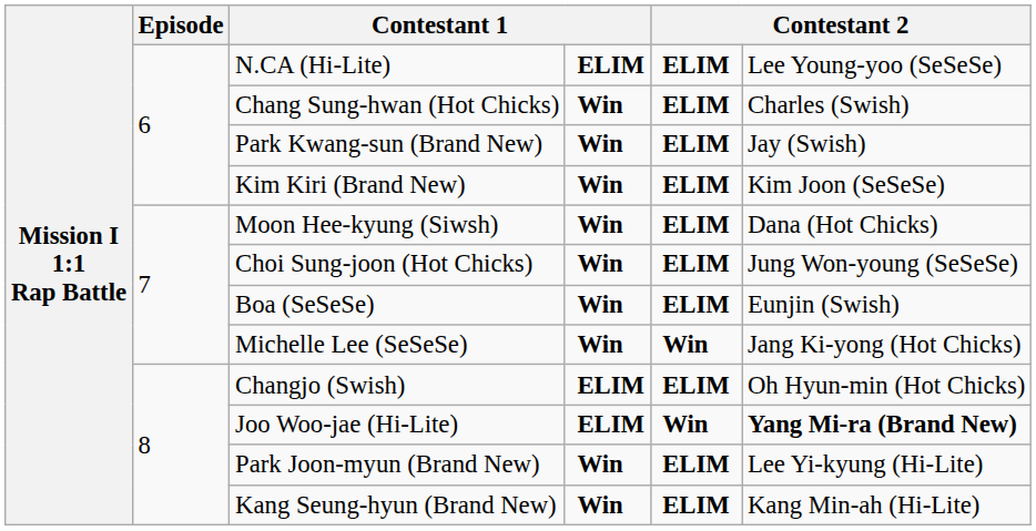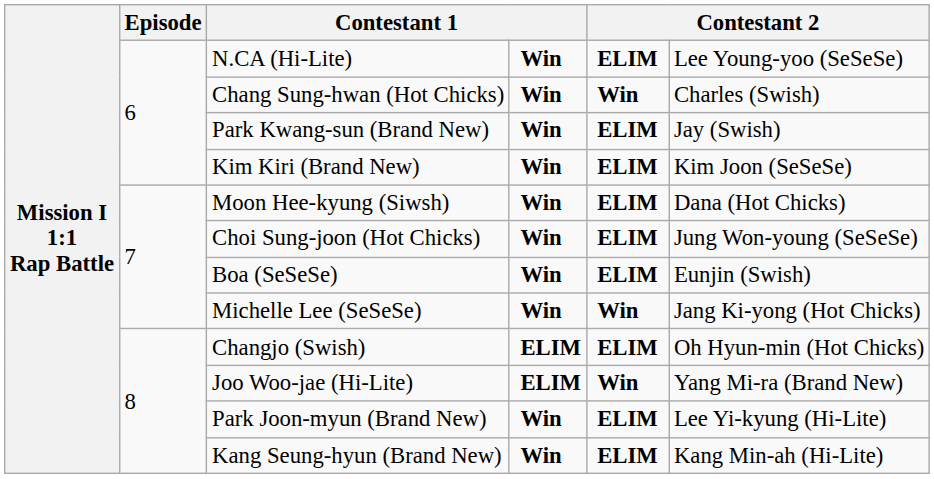N.CA (Hi-Lite) | column 4: ELIM -> Win
Chang Sung-hwan (Hot Chicks) | column 5: ELIM -> Win
Joo Woo-jae (Hi-Lite) | column 6: bold -> normal
